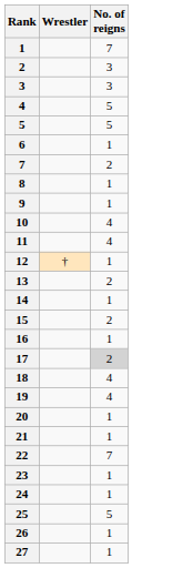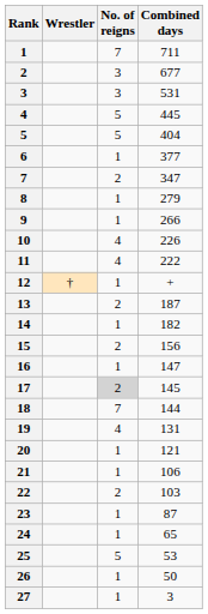+ column: Combined days | 711 | 677 | 531 | 445 | 404 | 377 | 347 | 279 | 266 | 226 | 222 | + | 187 | 182 | 156 | 147 | 145 | 144 | 131 | 121 | 106 | 103 | 87 | 65 | 53 | 50 | 3
18 | No. of reigns: 4 -> 7
22 | No. of reigns: 7 -> 2
